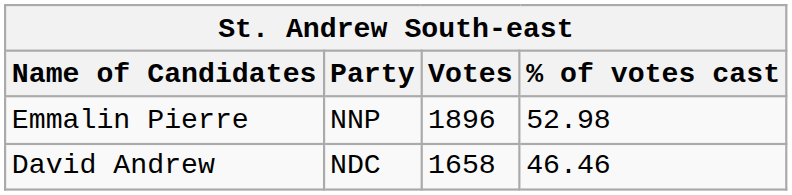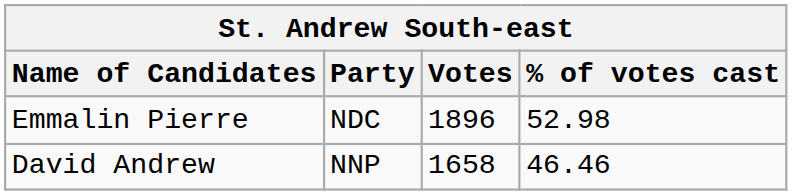Emmalin Pierre | Party: NNP -> NDC
David Andrew | Party: NDC -> NNP
